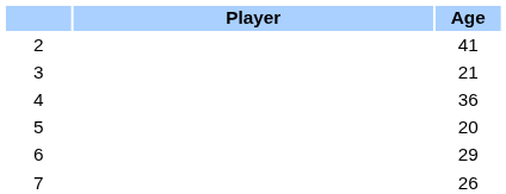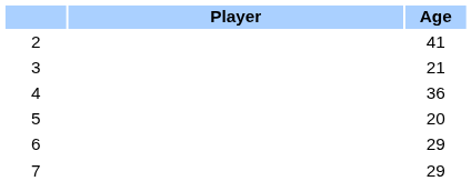7 | Age: 26 -> 29
